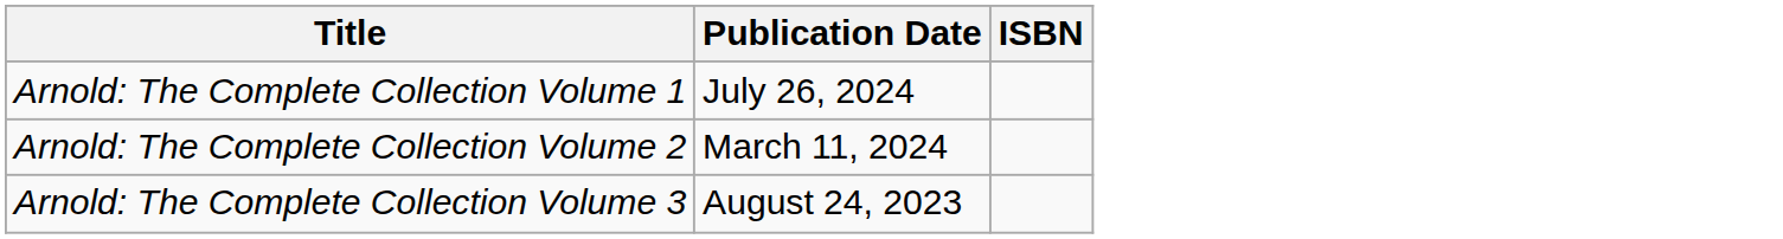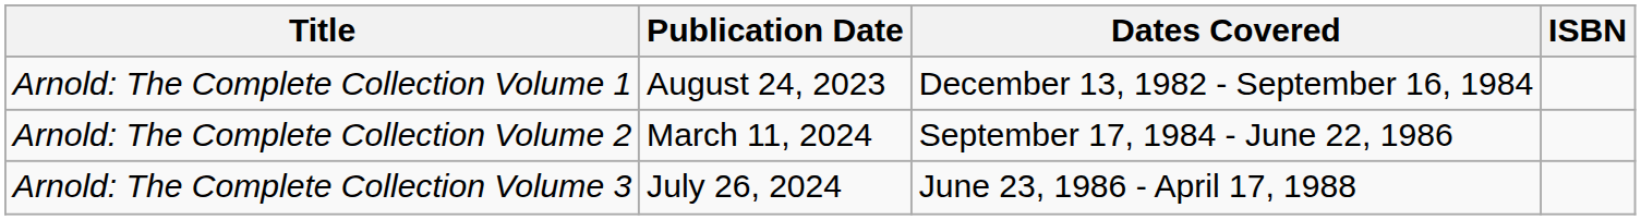+ column: Dates Covered | December 13, 1982 - September 16, 1984 | September 17, 1984 - June 22, 1986 | June 23, 1986 - April 17, 1988
Arnold: The Complete Collection Volume 1 | Publication Date: July 26, 2024 -> August 24, 2023
Arnold: The Complete Collection Volume 3 | Publication Date: August 24, 2023 -> July 26, 2024
